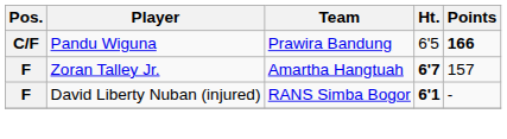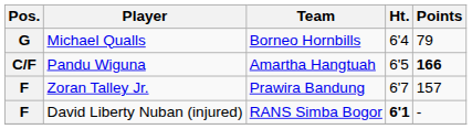+ row: G | Michael Qualls | Borneo Hornbills | 6'4 | 79
Pandu Wiguna | Team: Prawira Bandung -> Amartha Hangtuah
Zoran Talley Jr. | Team: Amartha Hangtuah -> Prawira Bandung
Zoran Talley Jr. | Ht.: bold -> normal
